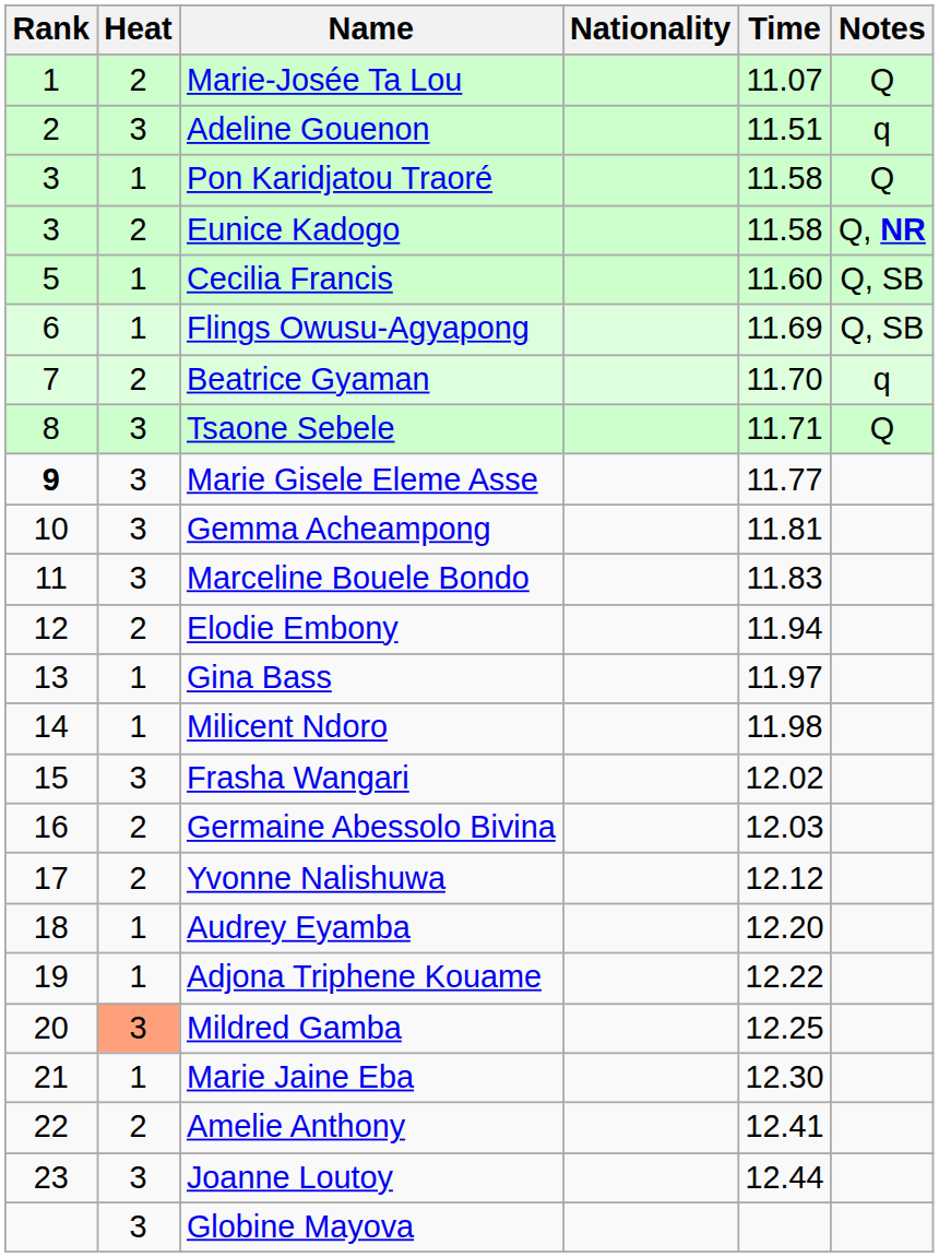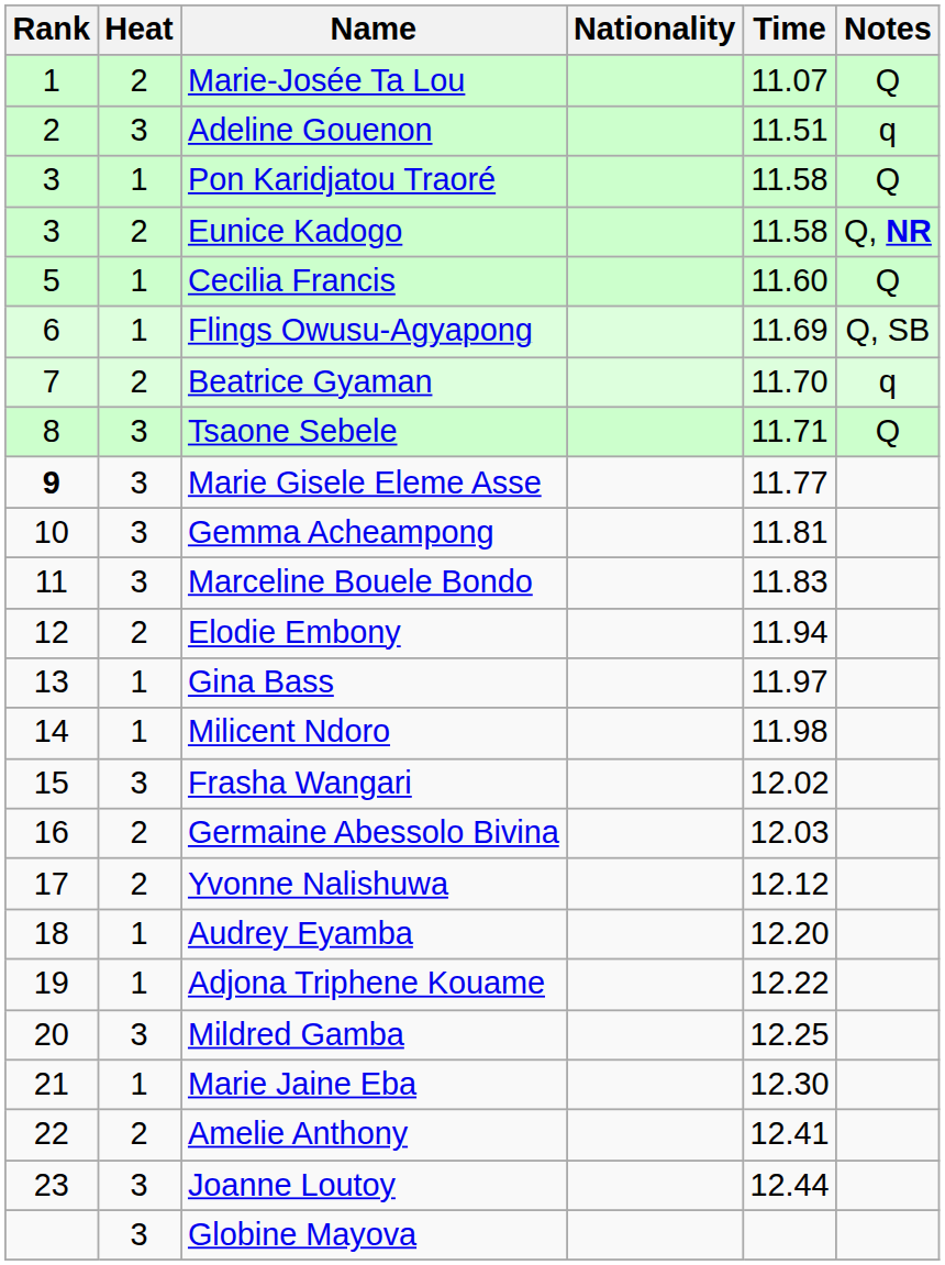Cecilia Francis | Notes: Q, SB -> Q
Mildred Gamba | Heat: lightsalmon background -> no background
